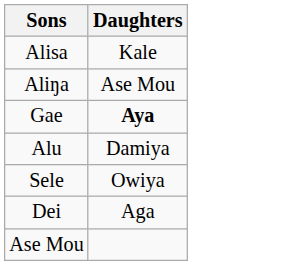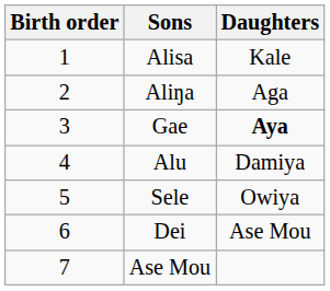+ column: Birth order | 1 | 2 | 3 | 4 | 5 | 6 | 7
Aliŋa | Daughters: Ase Mou -> Aga
Dei | Daughters: Aga -> Ase Mou
